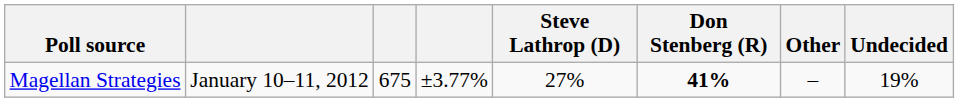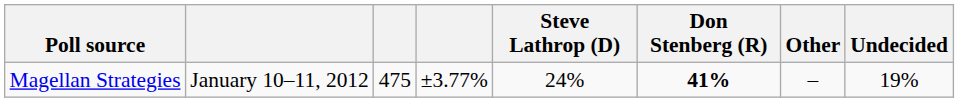Magellan Strategies | column 3: 675 -> 475
Magellan Strategies | Steve Lathrop (D): 27% -> 24%
